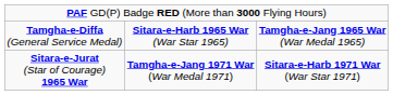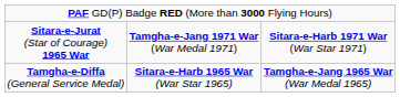rows swapped: Sitara-e-Jurat (Star of Courage) 1965 War <-> Tamgha-e-Diffa (General Service Medal)
